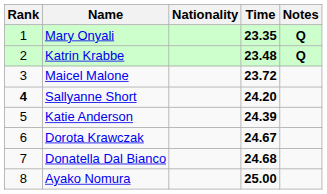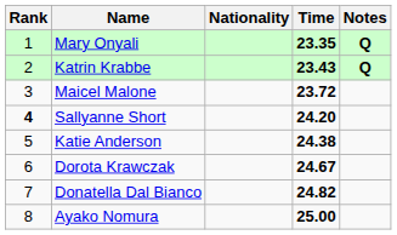Katrin Krabbe | Time: 23.48 -> 23.43
Katie Anderson | Time: 24.39 -> 24.38
Donatella Dal Bianco | Time: 24.68 -> 24.82
